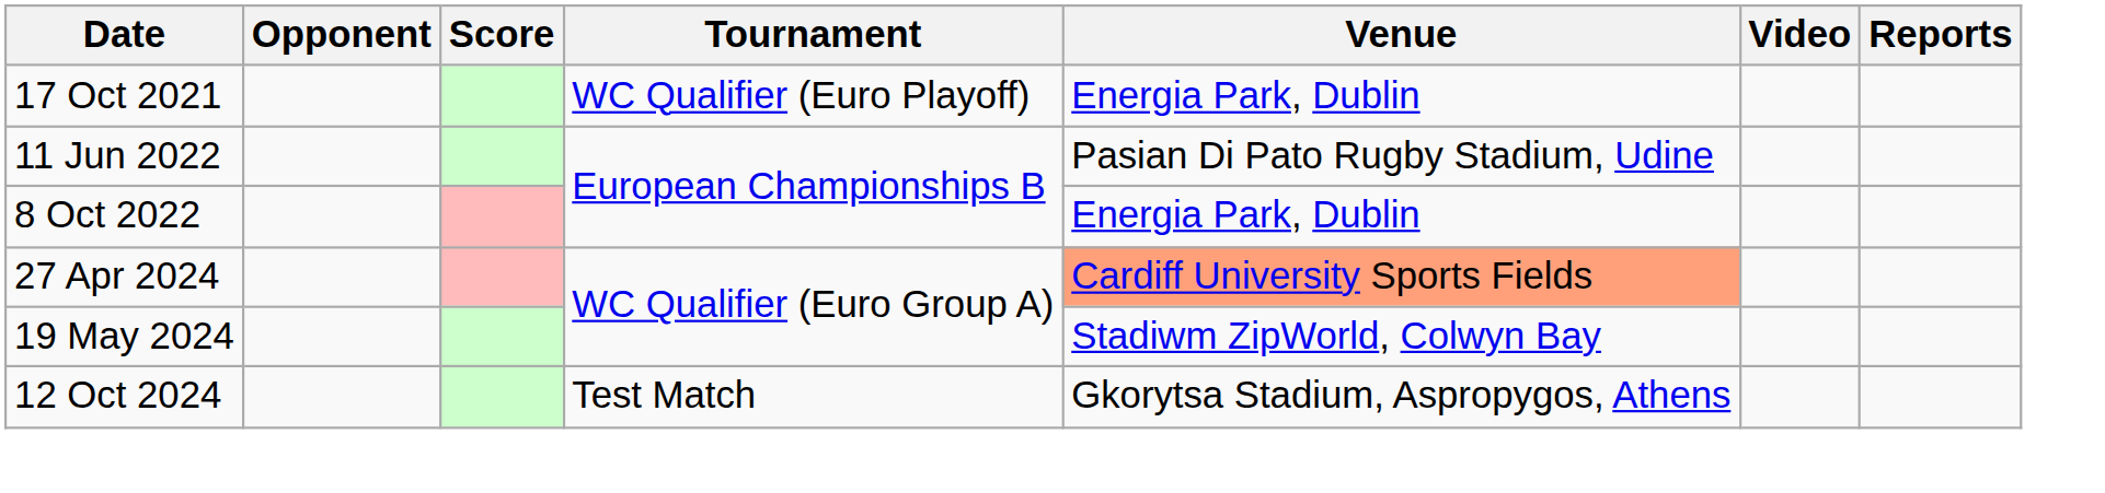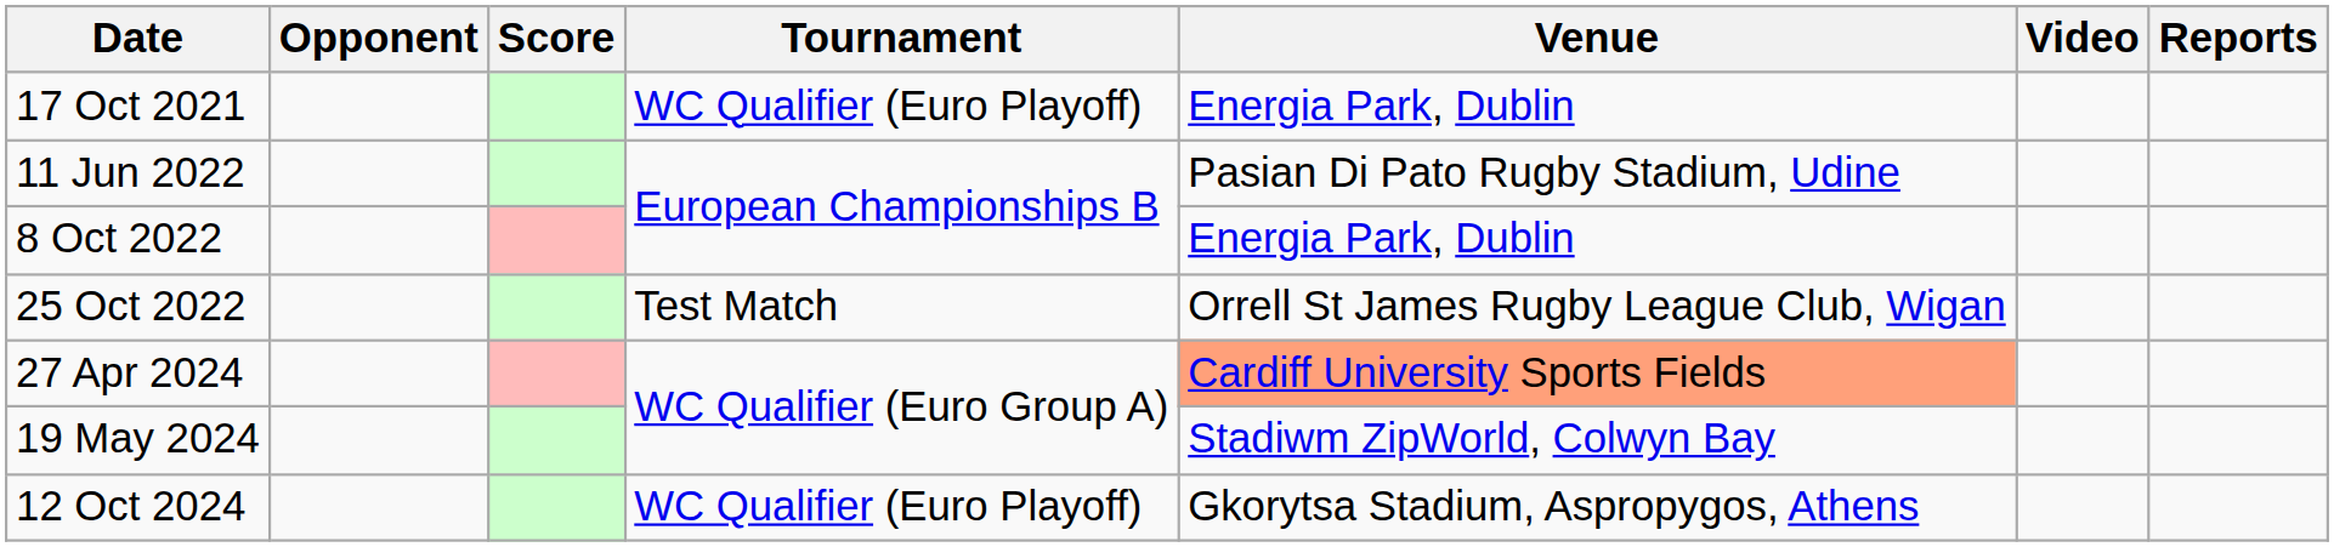+ row: 25 Oct 2022 | Test Match | Orrell St James Rugby League Club, Wigan
12 Oct 2024 | Tournament: Test Match -> WC Qualifier (Euro Playoff)
